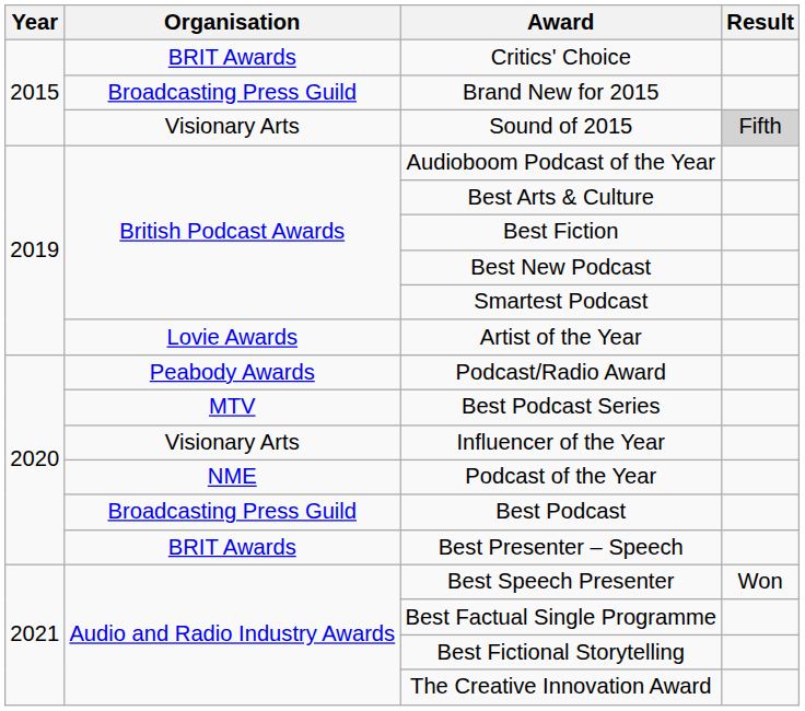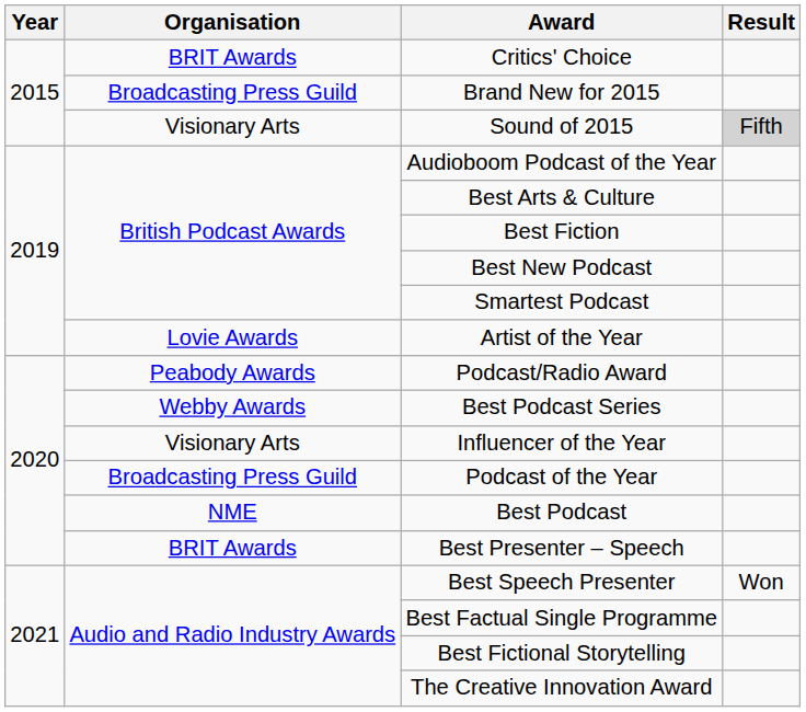Best Podcast Series | Organisation: MTV -> Webby Awards
Podcast of the Year | Organisation: NME -> Broadcasting Press Guild
Best Podcast | Organisation: Broadcasting Press Guild -> NME
